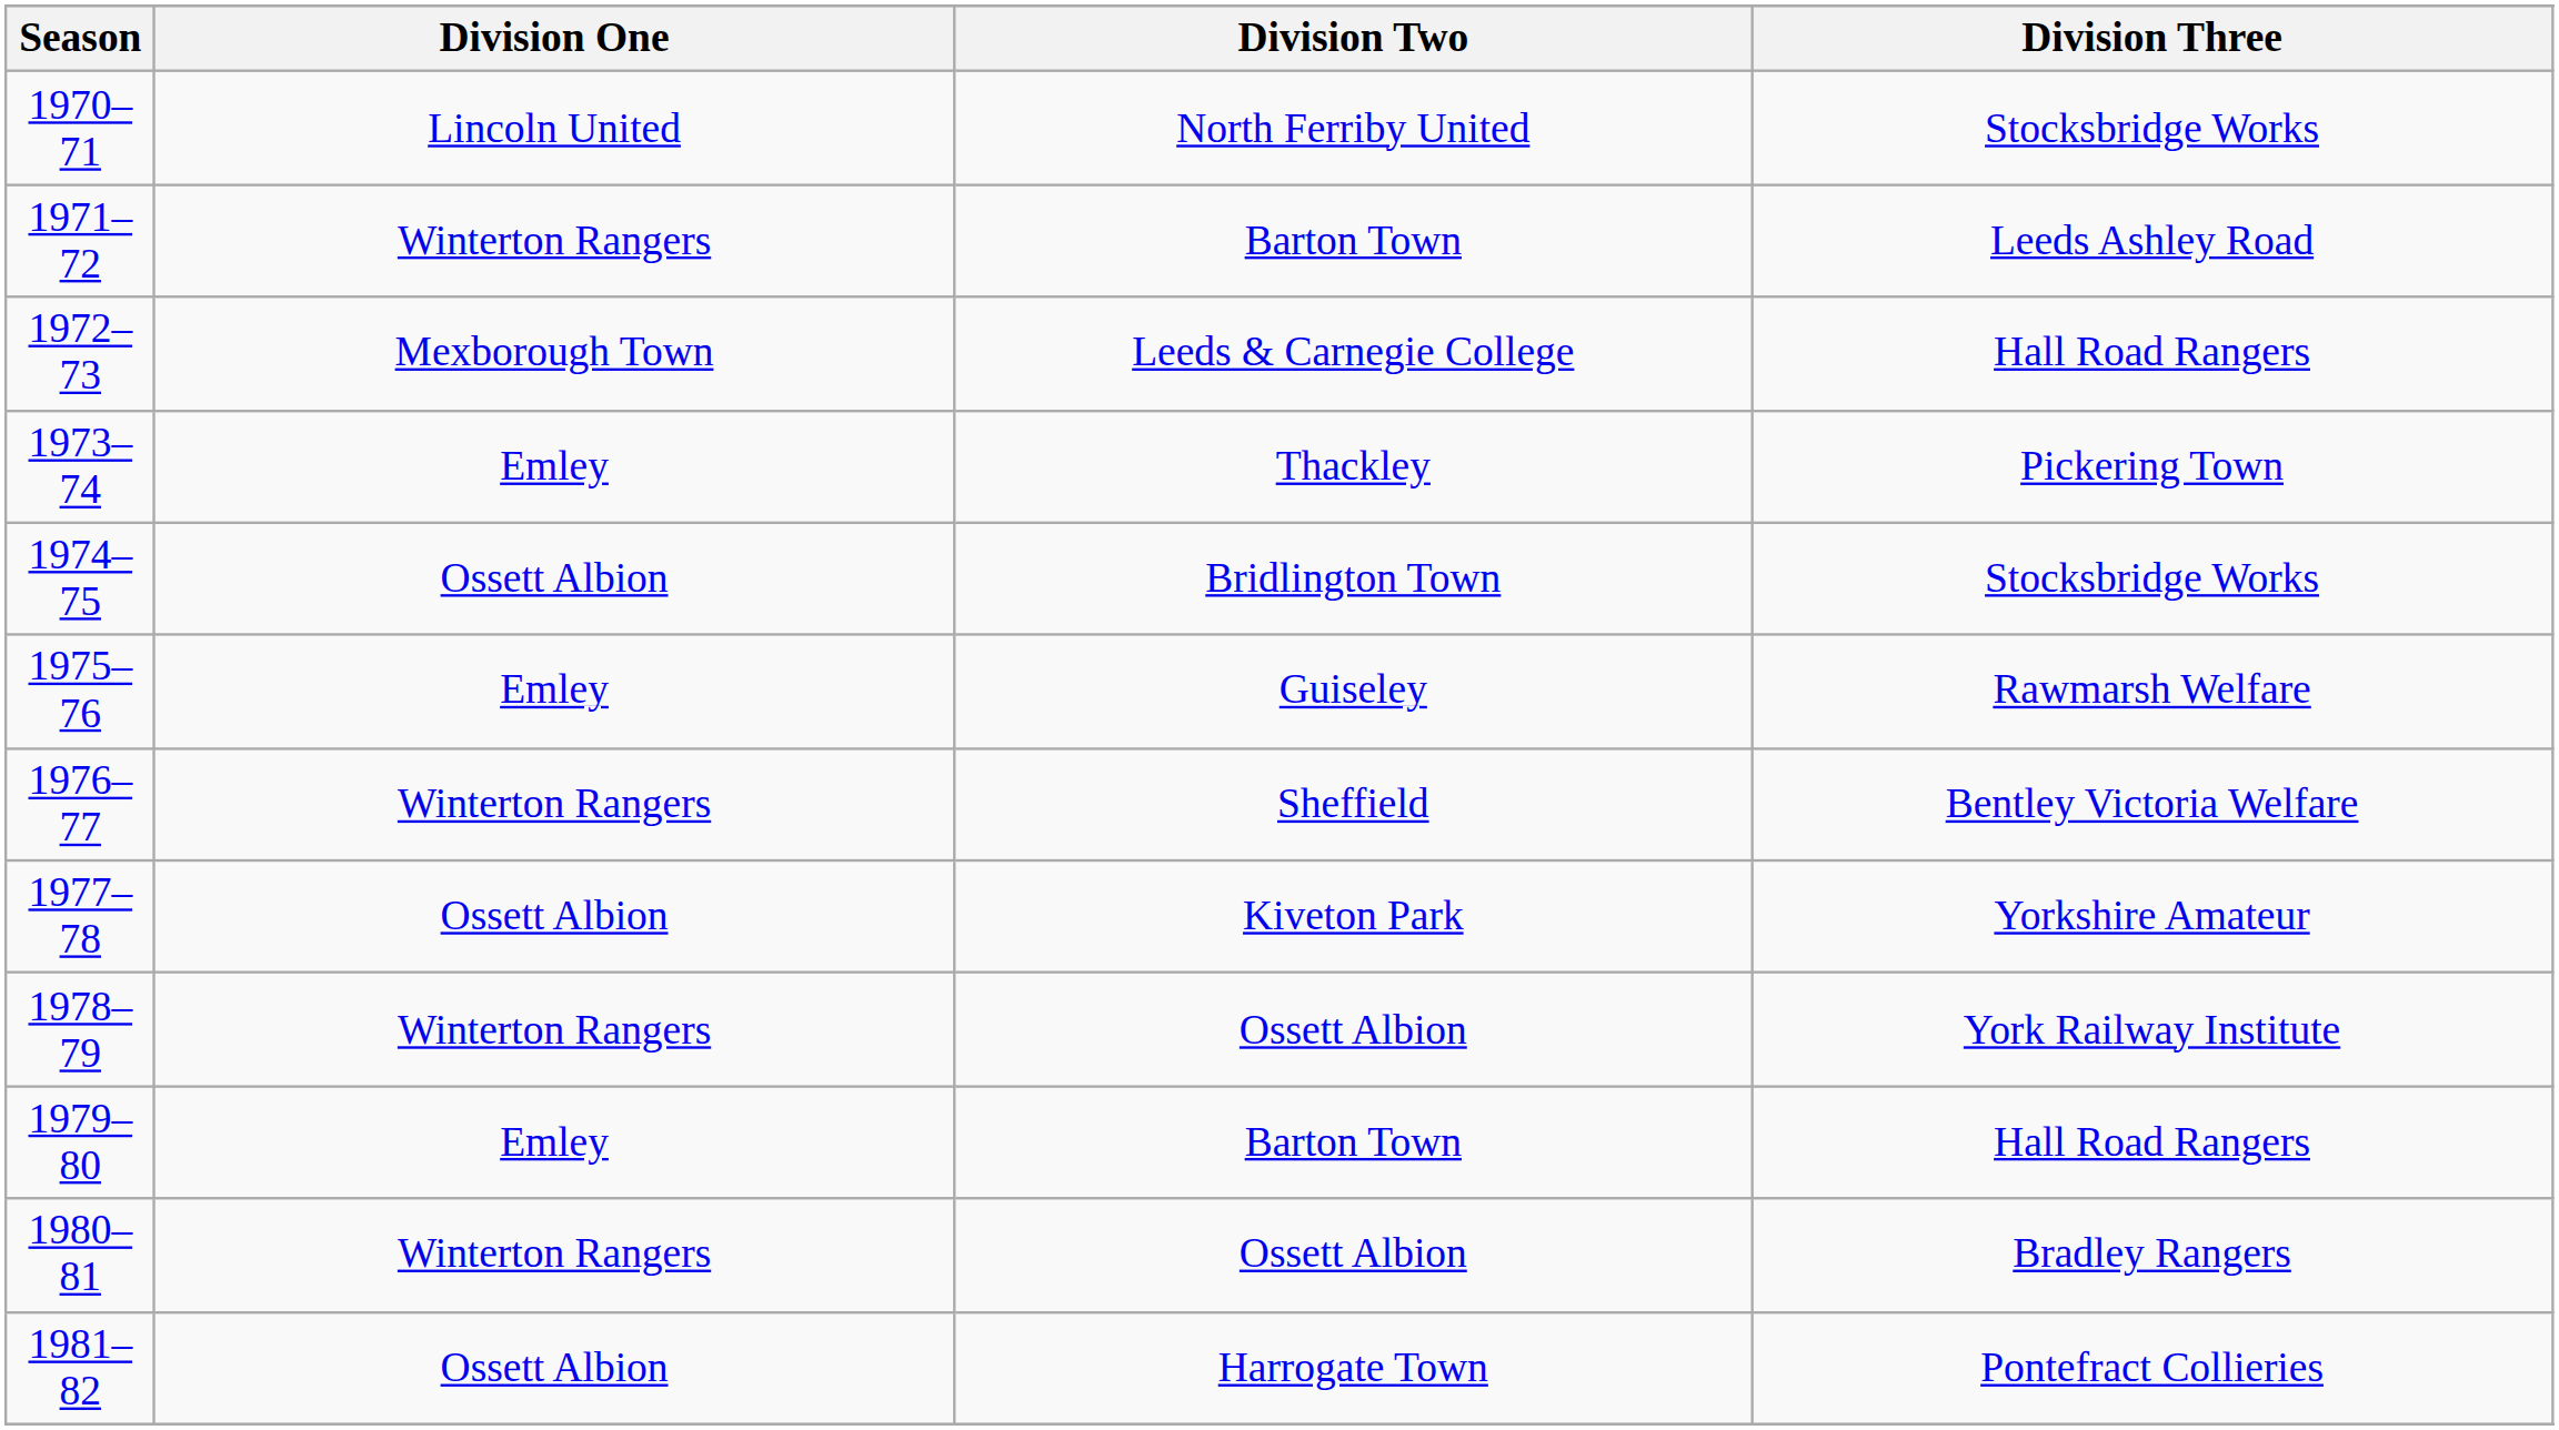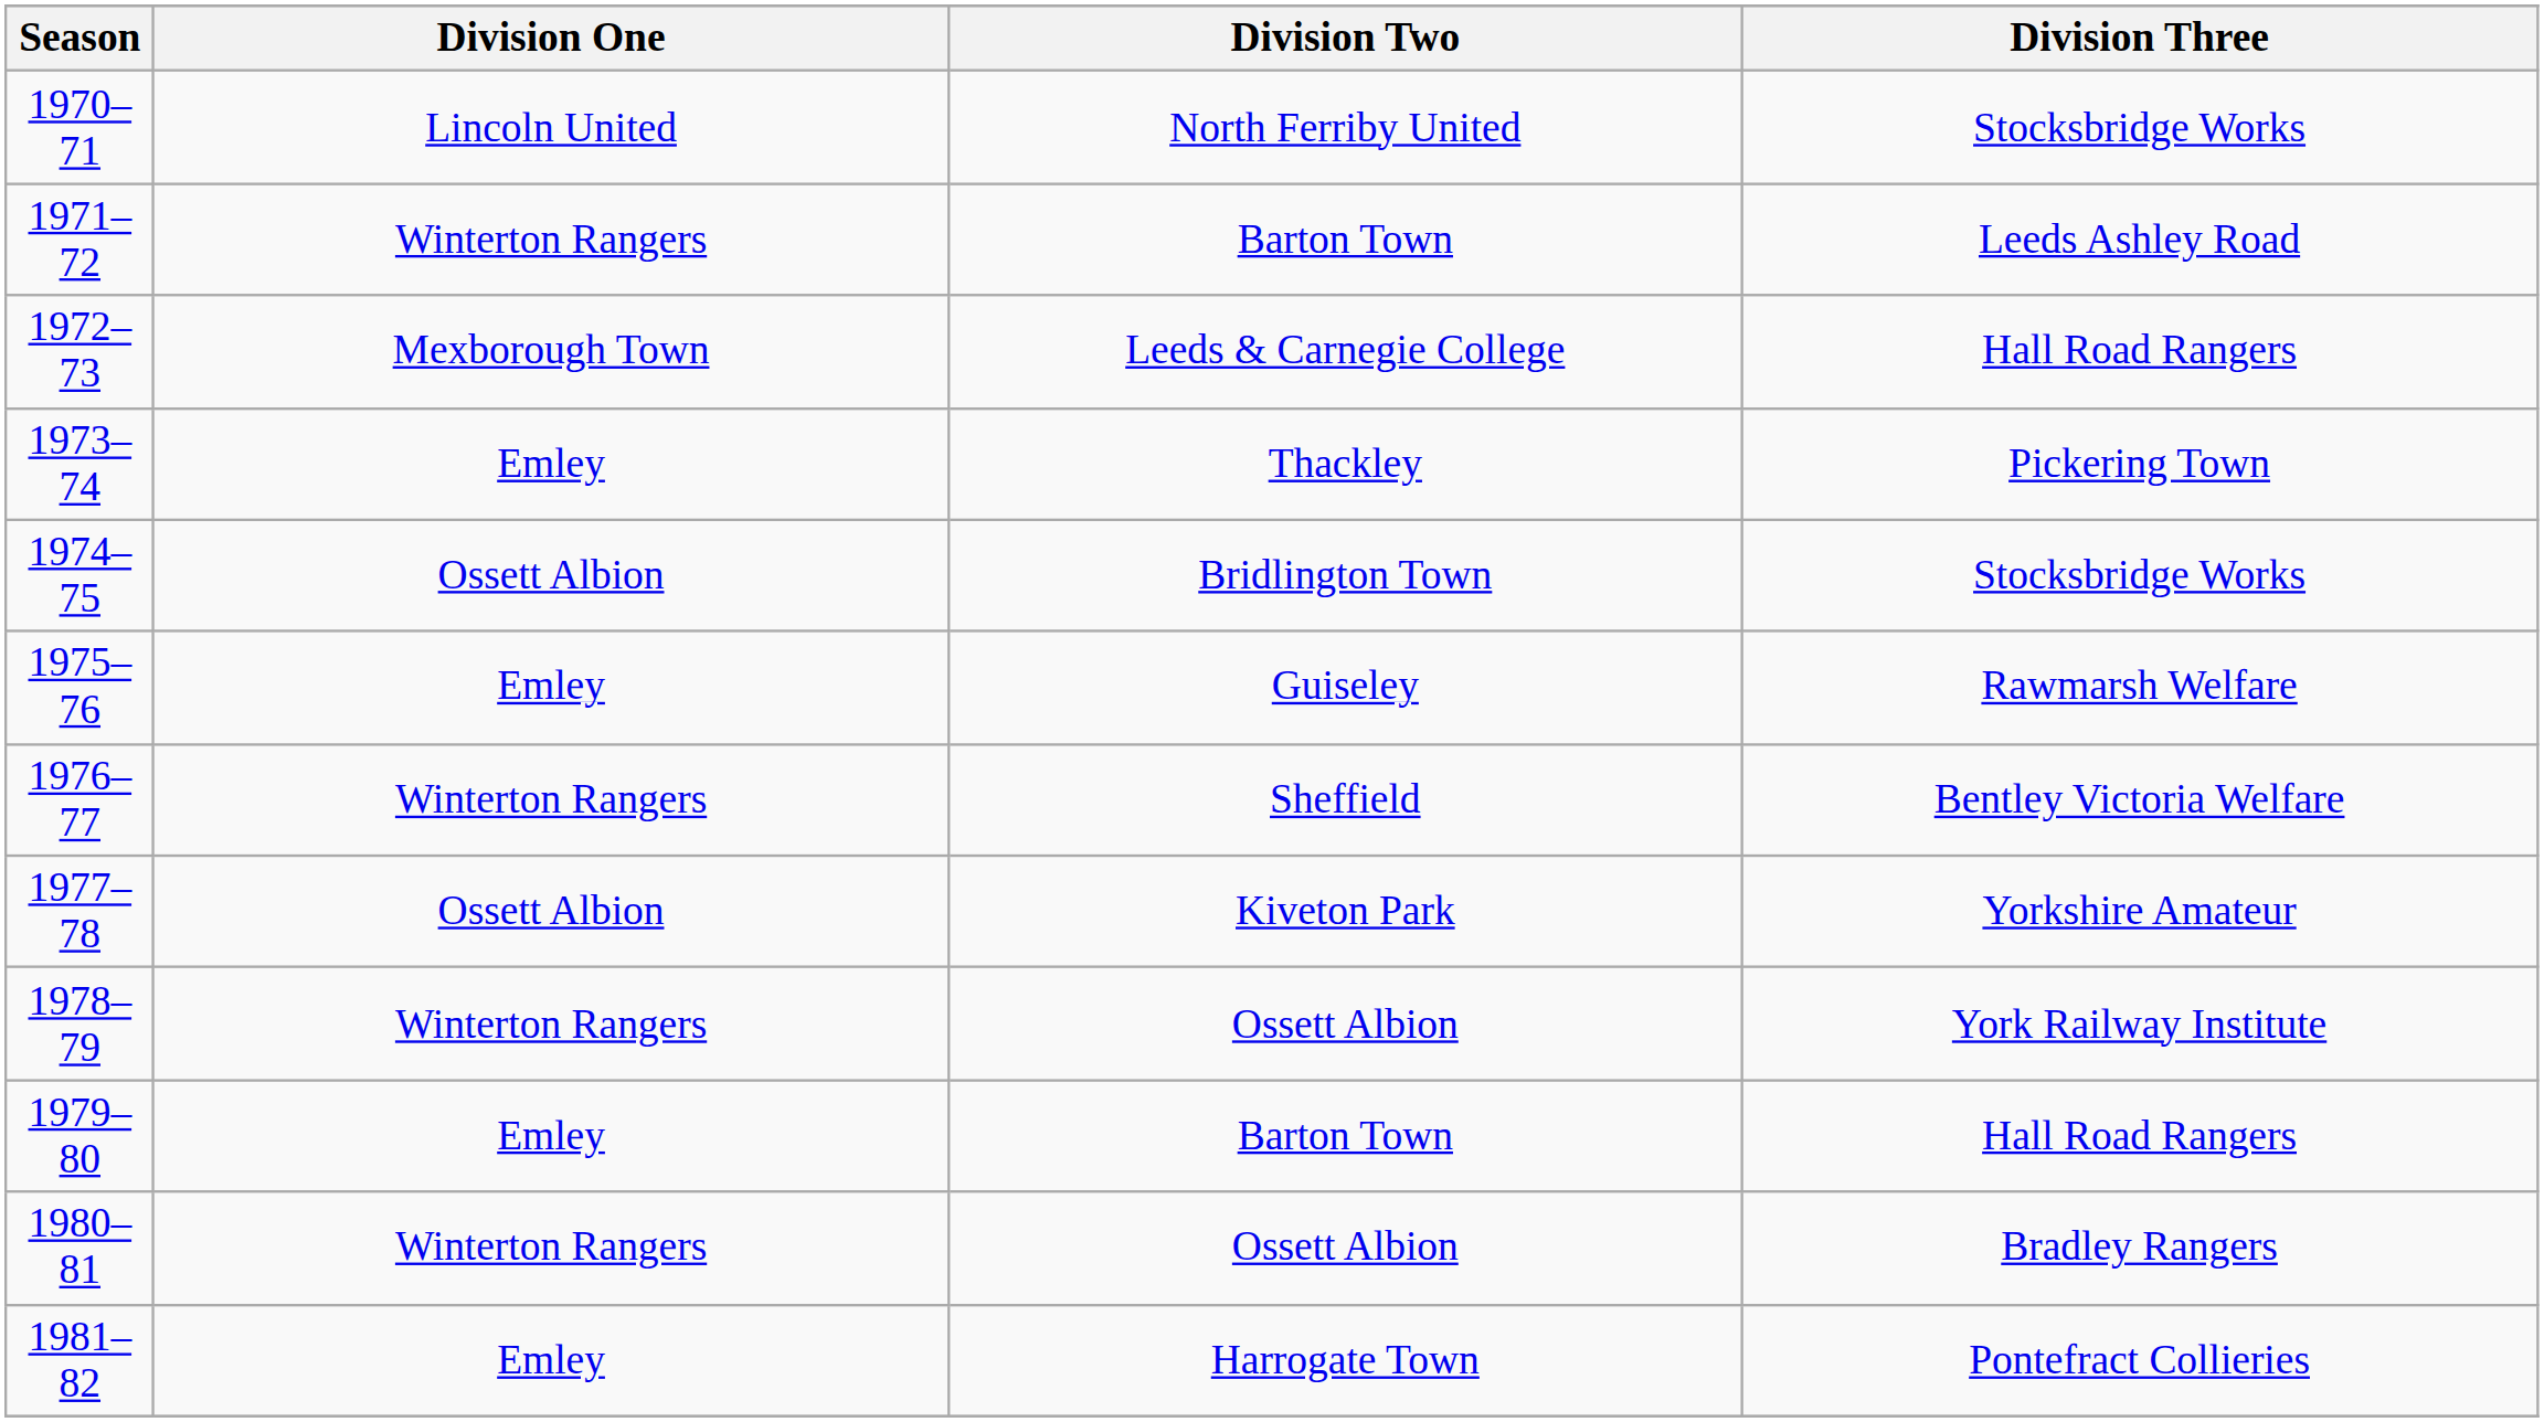1981–82 | Division One: Ossett Albion -> Emley
